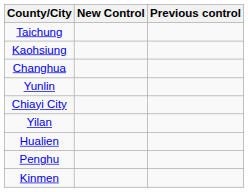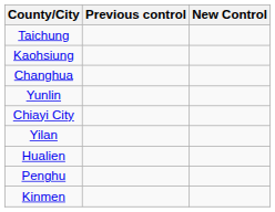columns swapped: Previous control <-> New Control
